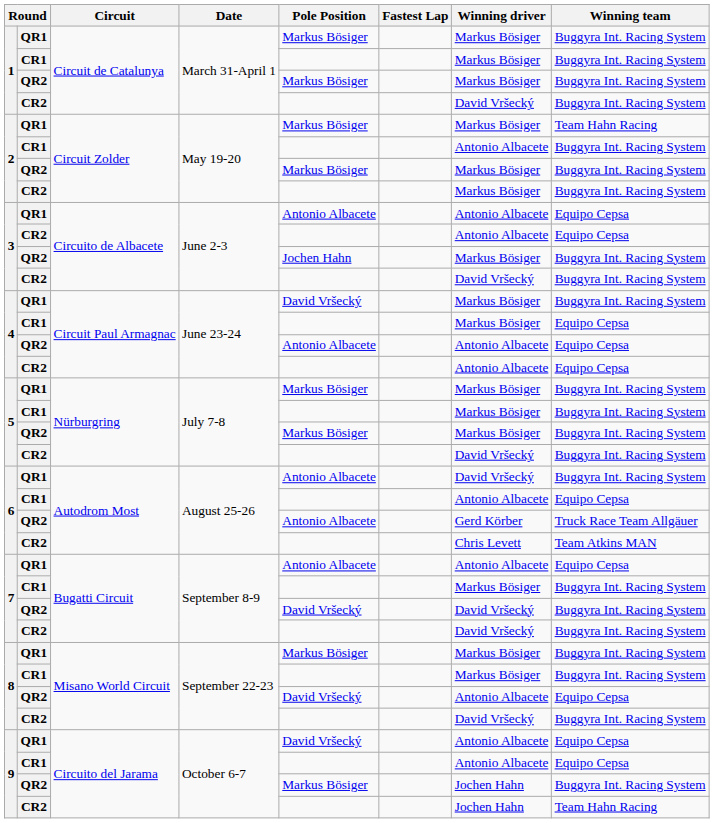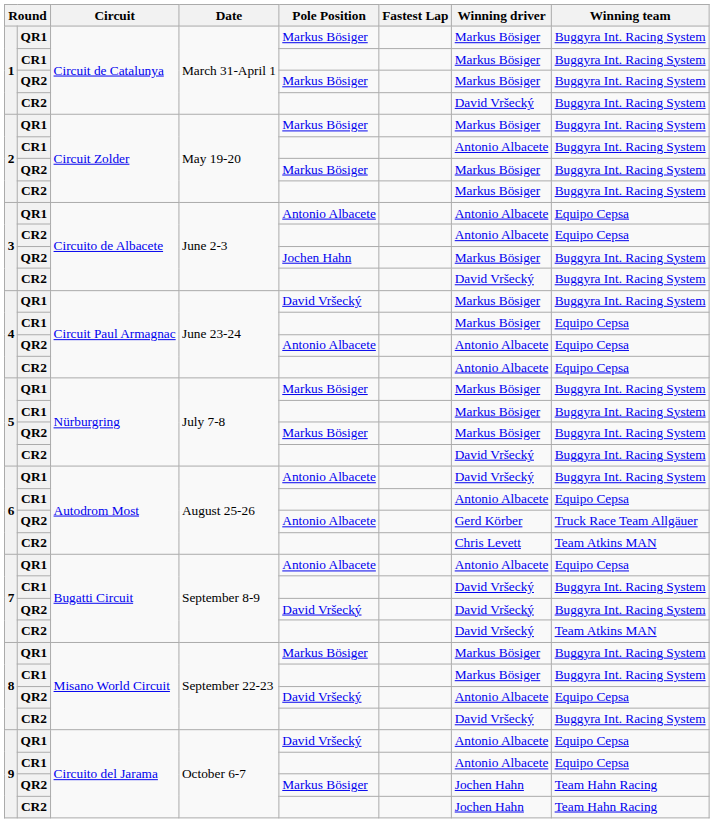2 / QR1 | Winning team: Team Hahn Racing -> Buggyra Int. Racing System
7 / CR1 | Winning driver: Markus Bösiger -> David Vršecký
7 / CR2 | Winning team: Buggyra Int. Racing System -> Team Atkins MAN
9 / QR2 | Winning team: Buggyra Int. Racing System -> Team Hahn Racing
